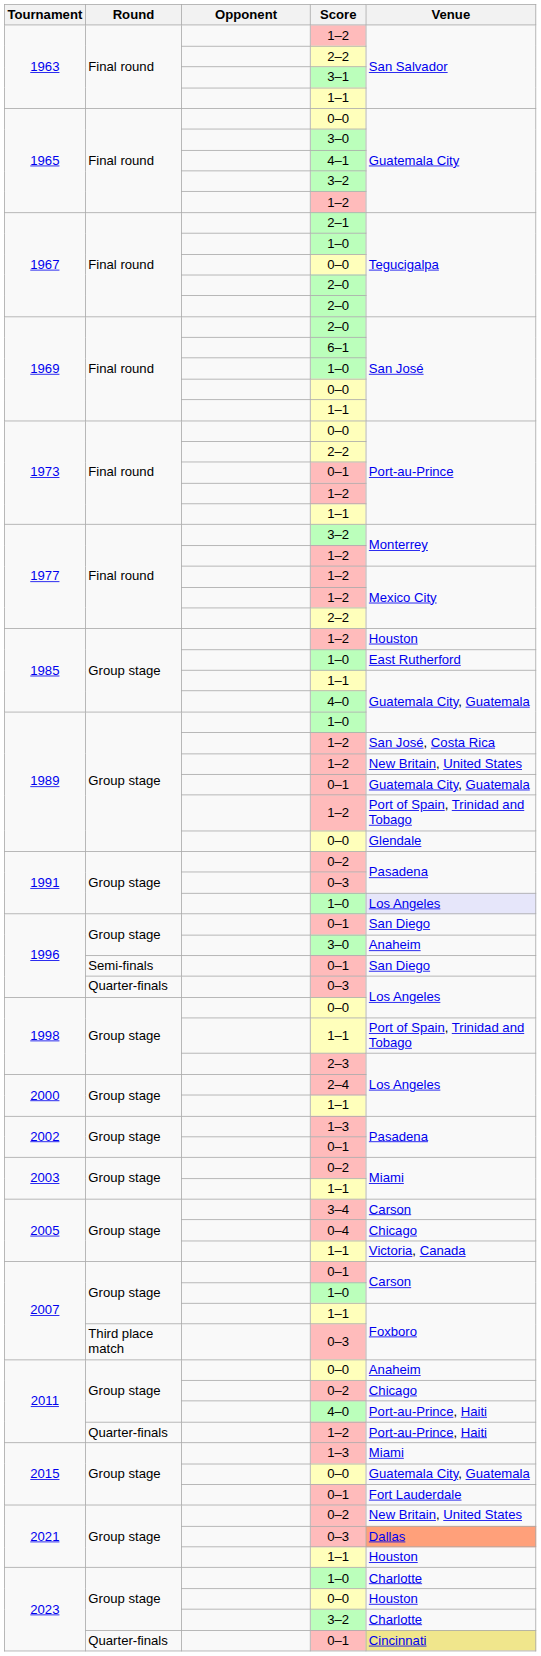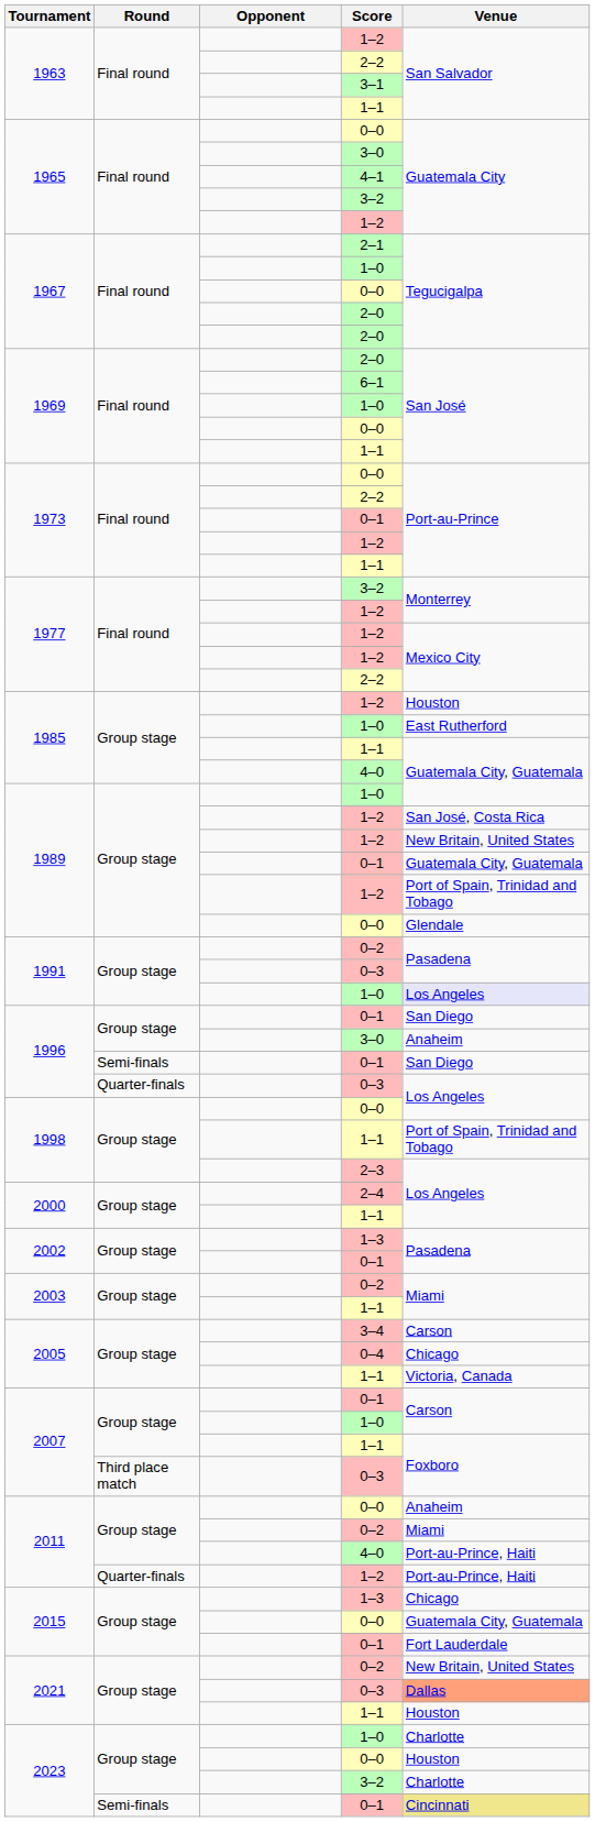2011 / 0–2 | Venue: Chicago -> Miami
2015 / 1–3 | Venue: Miami -> Chicago
2023 / 0–1 | Round: Quarter-finals -> Semi-finals
